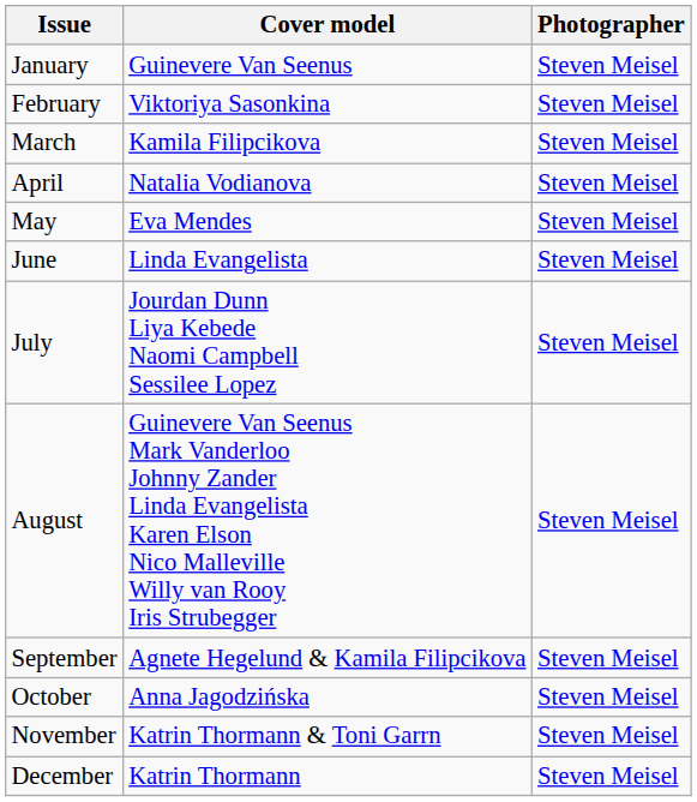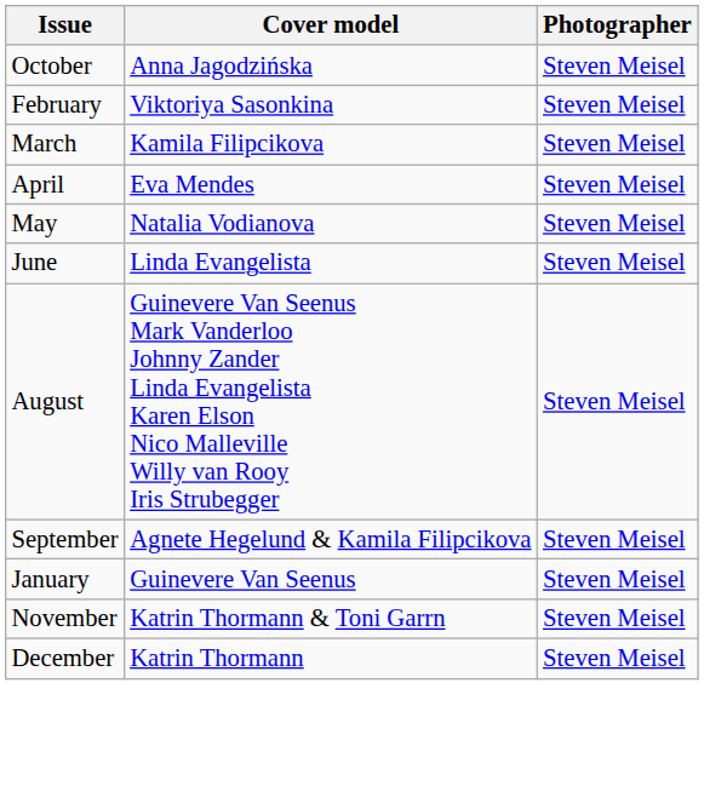rows swapped: January <-> October
April | Cover model: Natalia Vodianova -> Eva Mendes
May | Cover model: Eva Mendes -> Natalia Vodianova
- row: July | Jourdan Dunn Liya Kebede Naomi Campbell Sessilee Lopez | Steven Meisel
